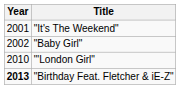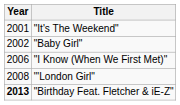+ row: 2006 | "I Know (When We First Met)"
"'London Girl" | Year: 2010 -> 2008
